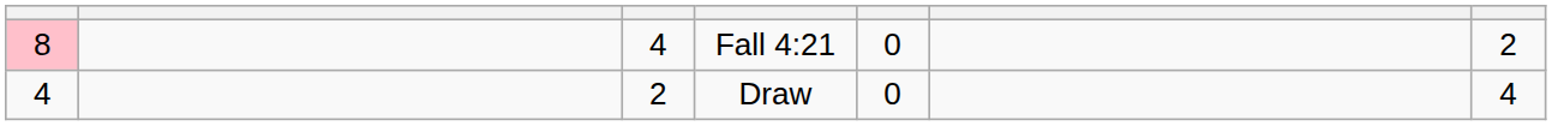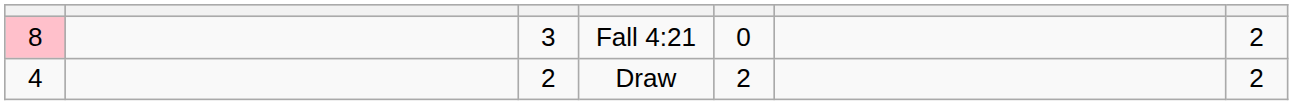Fall 4:21 | column 3: 4 -> 3
Draw | column 5: 0 -> 2
Draw | column 7: 4 -> 2
